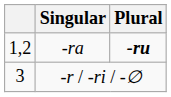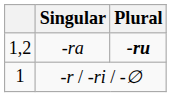-r / -ri / -∅ | column 1: 3 -> 1
